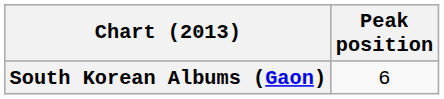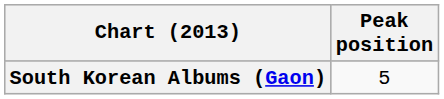South Korean Albums (Gaon) | Peak position: 6 -> 5
